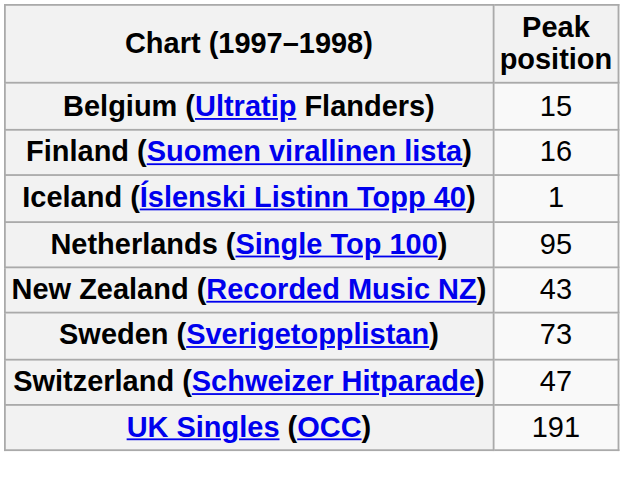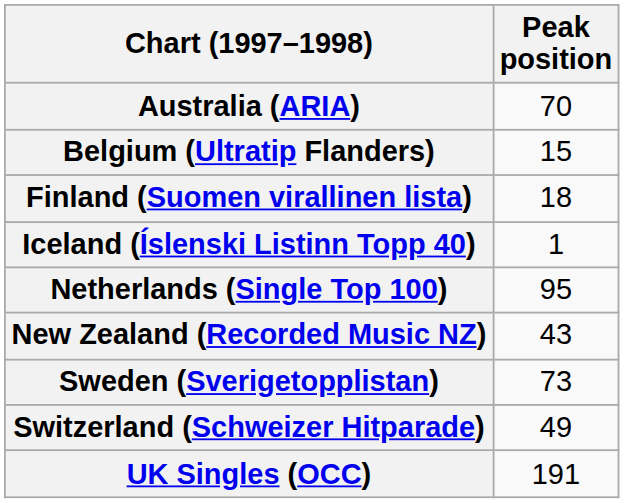+ row: Australia (ARIA) | 70
Finland (Suomen virallinen lista) | Peak position: 16 -> 18
Switzerland (Schweizer Hitparade) | Peak position: 47 -> 49
